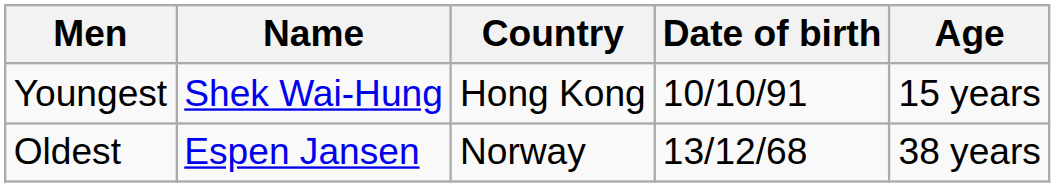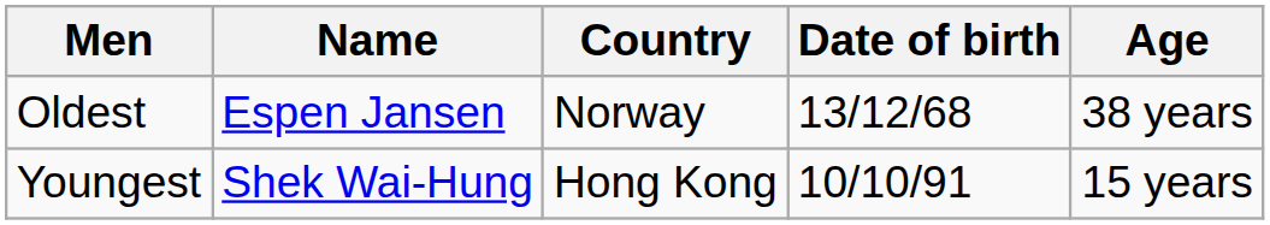rows swapped: Youngest <-> Oldest
